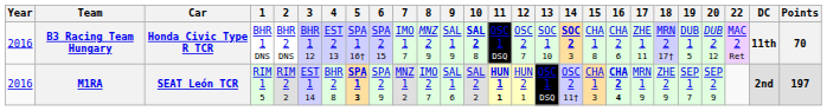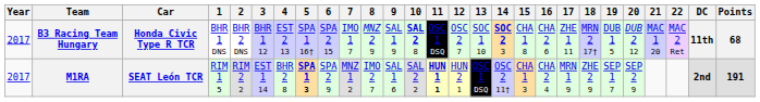+ column: 21 | MAC 1 20
B3 Racing Team Hungary | Year: 2016 -> 2017
B3 Racing Team Hungary | Points: 70 -> 68
M1RA | Year: 2016 -> 2017
M1RA | 16: bold -> normal
M1RA | Points: 197 -> 191
